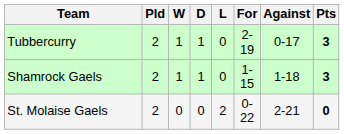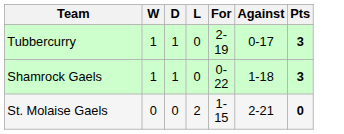- column: Pld | 2 | 2 | 2
Shamrock Gaels | For: 1-15 -> 0-22
St. Molaise Gaels | For: 0-22 -> 1-15
